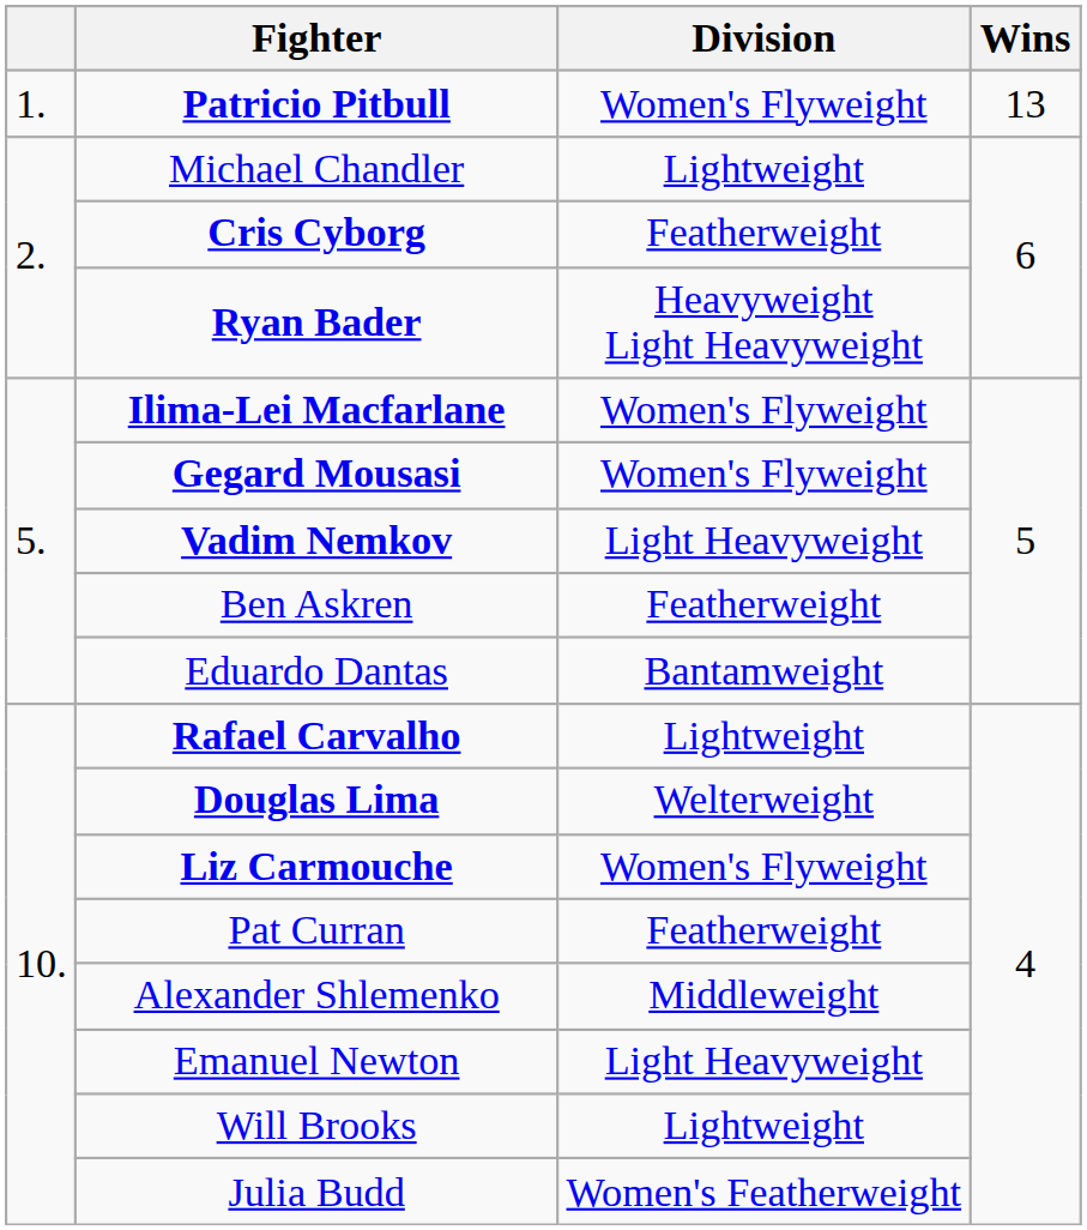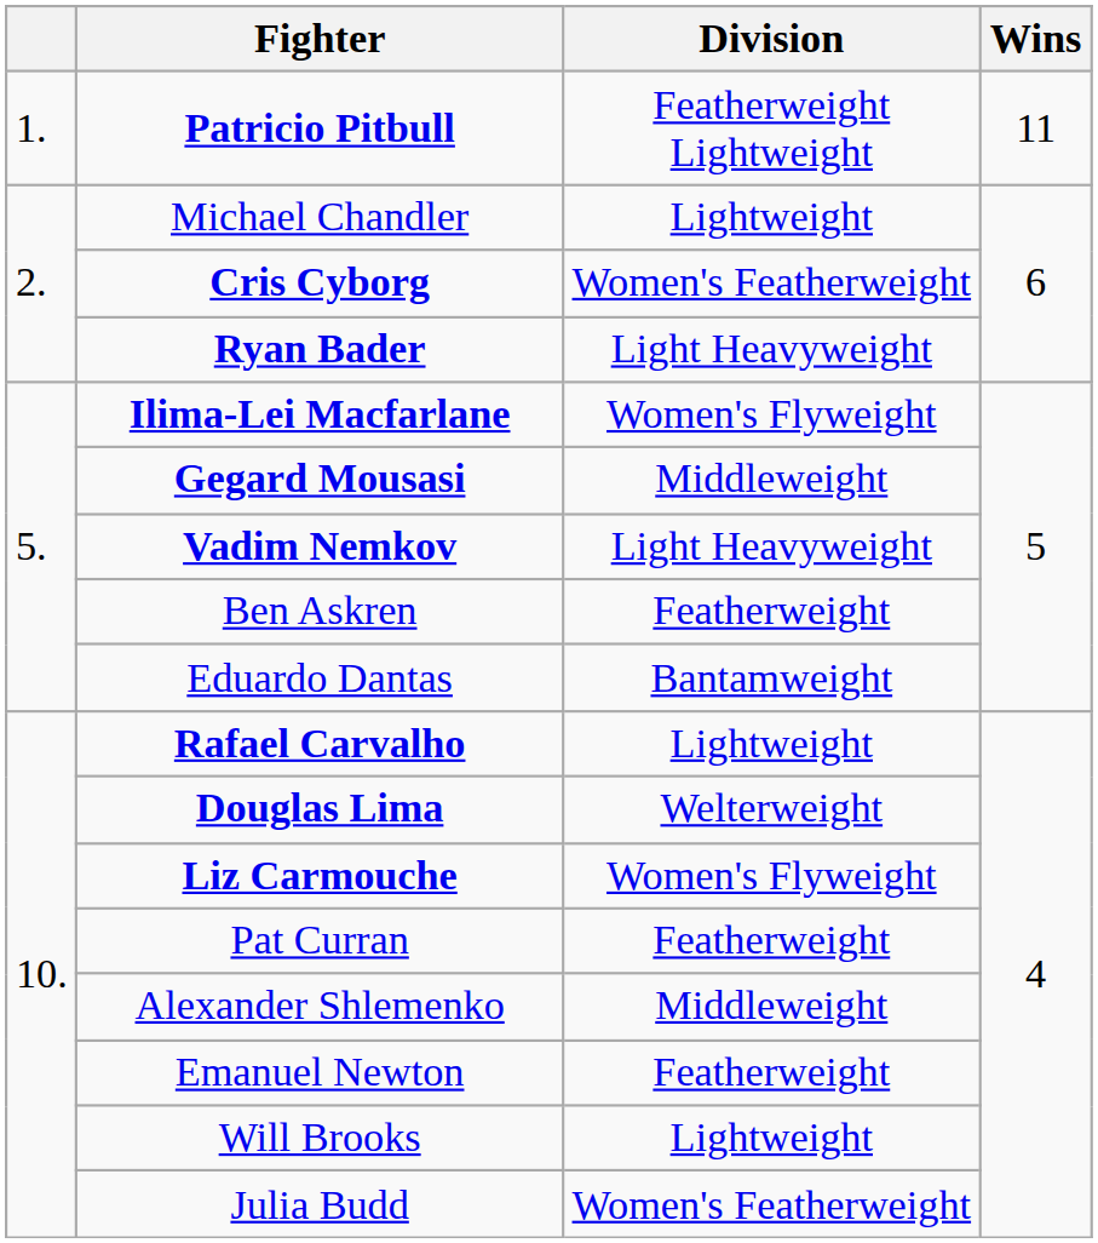Patricio Pitbull | Division: Women's Flyweight -> Featherweight Lightweight
Patricio Pitbull | Wins: 13 -> 11
Cris Cyborg | Division: Featherweight -> Women's Featherweight
Ryan Bader | Division: Heavyweight Light Heavyweight -> Light Heavyweight
Gegard Mousasi | Division: Women's Flyweight -> Middleweight
Emanuel Newton | Division: Light Heavyweight -> Featherweight
